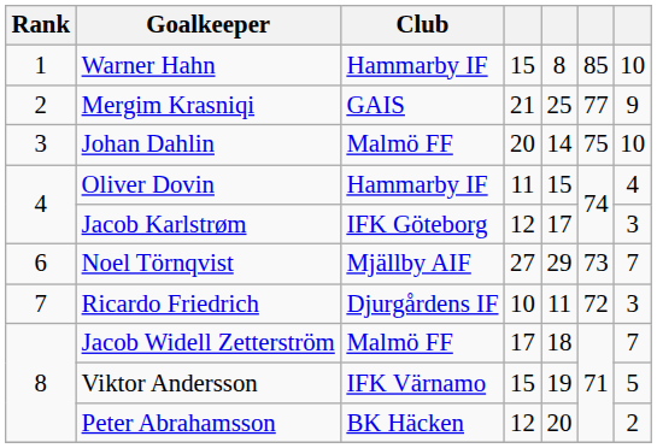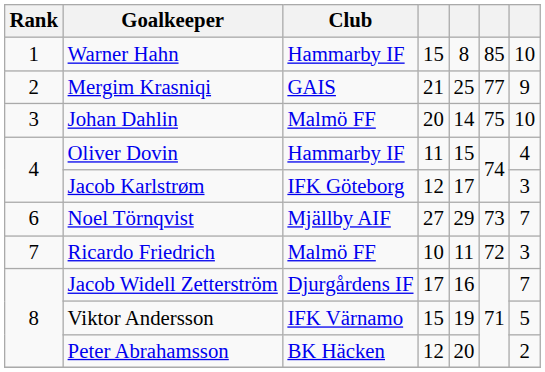Ricardo Friedrich | Club: Djurgårdens IF -> Malmö FF
Jacob Widell Zetterström | Club: Malmö FF -> Djurgårdens IF
Jacob Widell Zetterström | column 5: 18 -> 16
